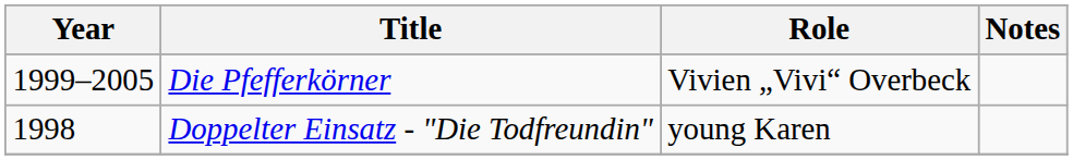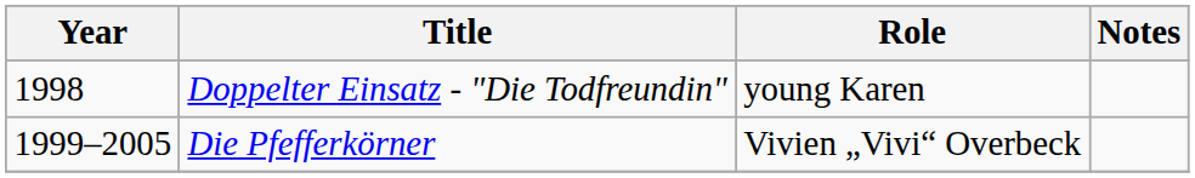rows swapped: Doppelter Einsatz - "Die Todfreundin" <-> Die Pfefferkörner
